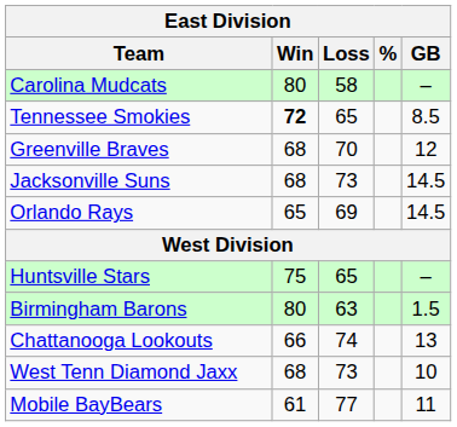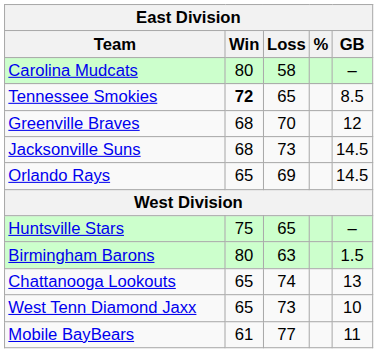Chattanooga Lookouts | Win: 66 -> 65
West Tenn Diamond Jaxx | Win: 68 -> 65
